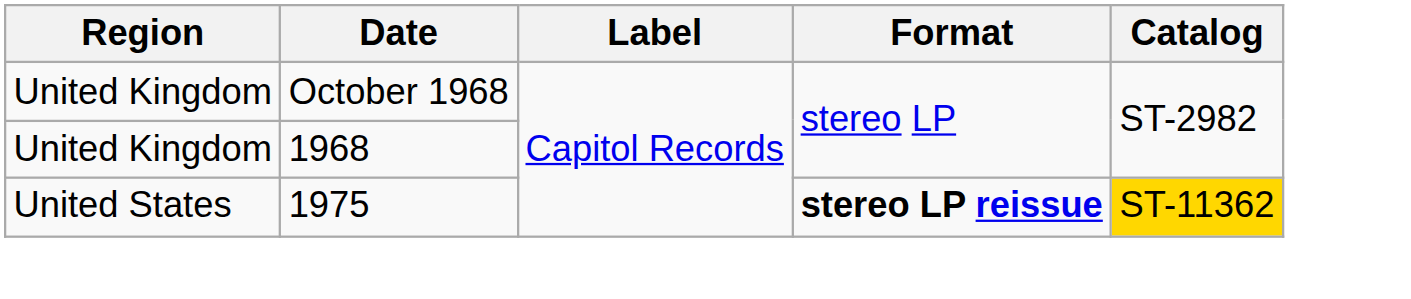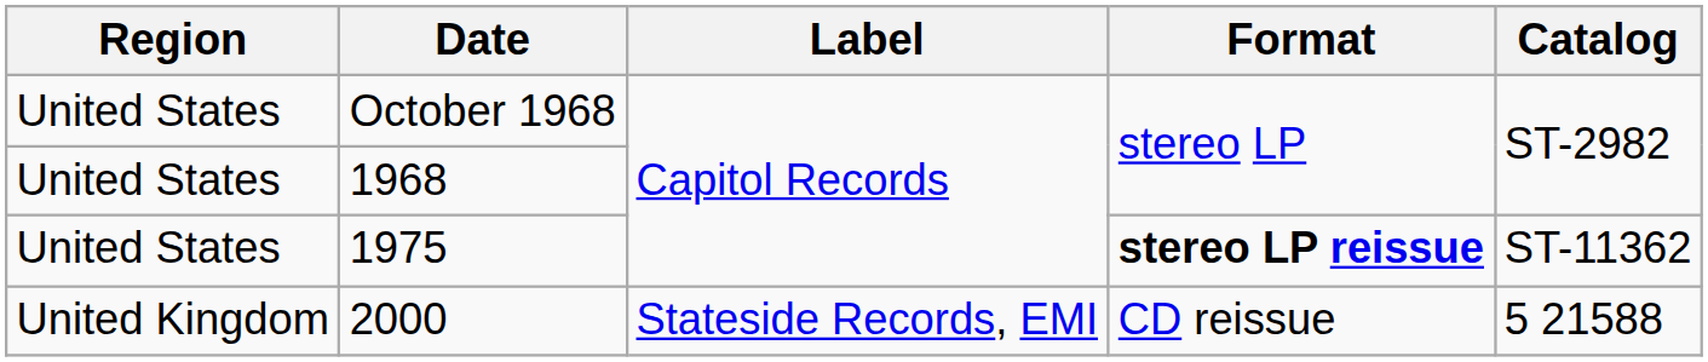October 1968 | Region: United Kingdom -> United States
1968 | Region: United Kingdom -> United States
1975 | Catalog: gold background -> no background
+ row: United Kingdom | 2000 | Stateside Records, EMI | CD reissue | 5 21588
